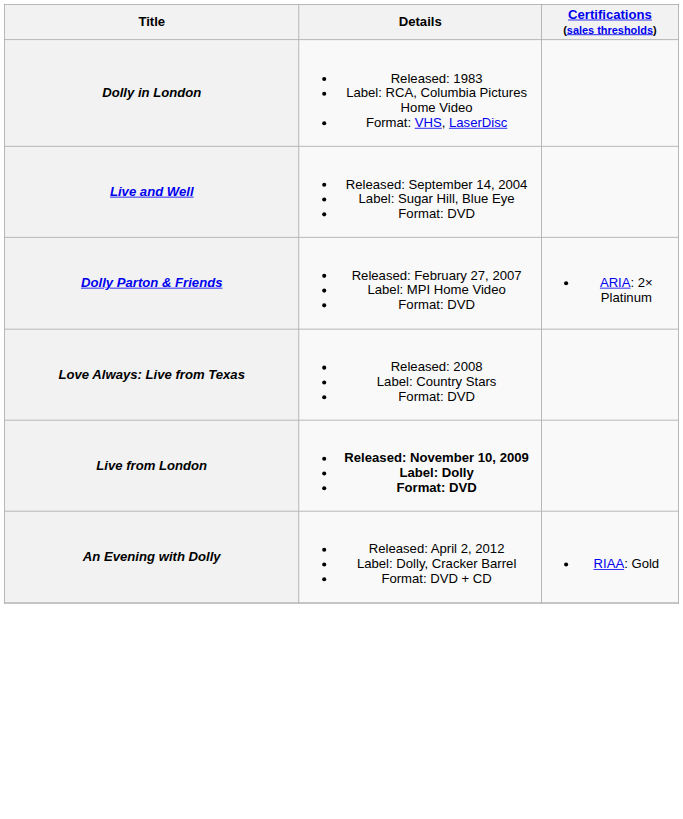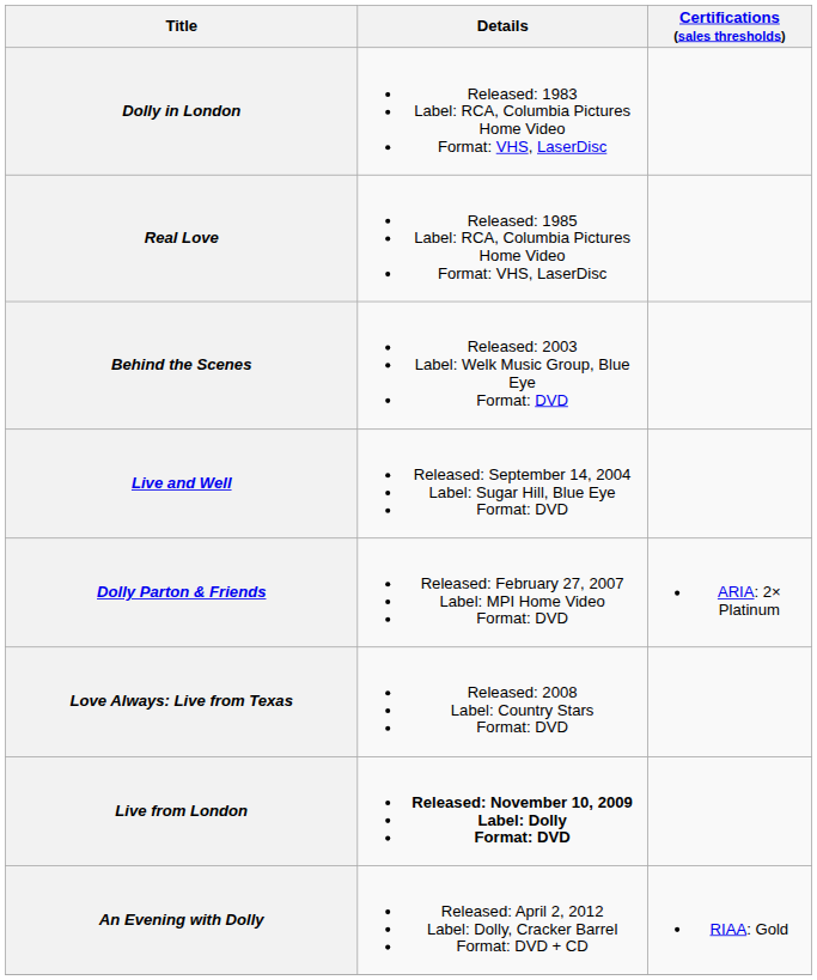+ row: Real Love | Released: 1985 Label: RCA, Columbia Pictures Home Video Format: VHS, LaserDisc
+ row: Behind the Scenes | Released: 2003 Label: Welk Music Group, Blue Eye Format: DVD
